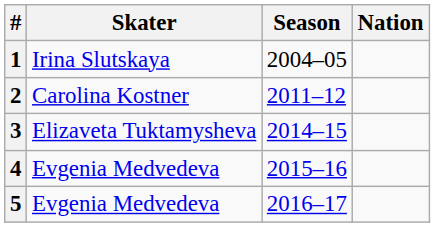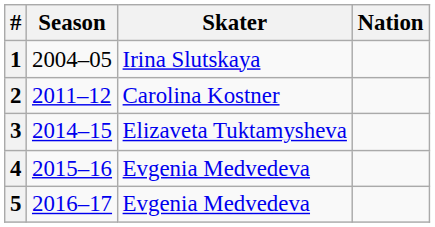columns swapped: Season <-> Skater
